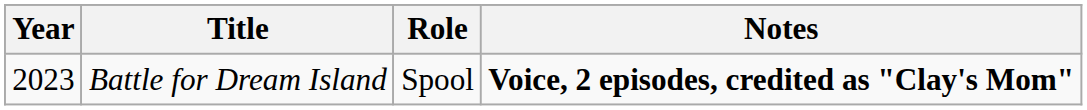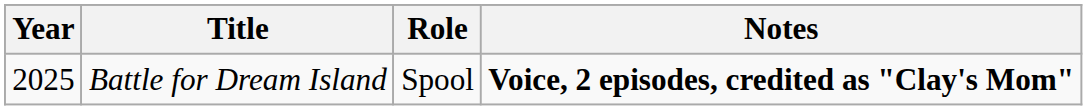Battle for Dream Island | Year: 2023 -> 2025
